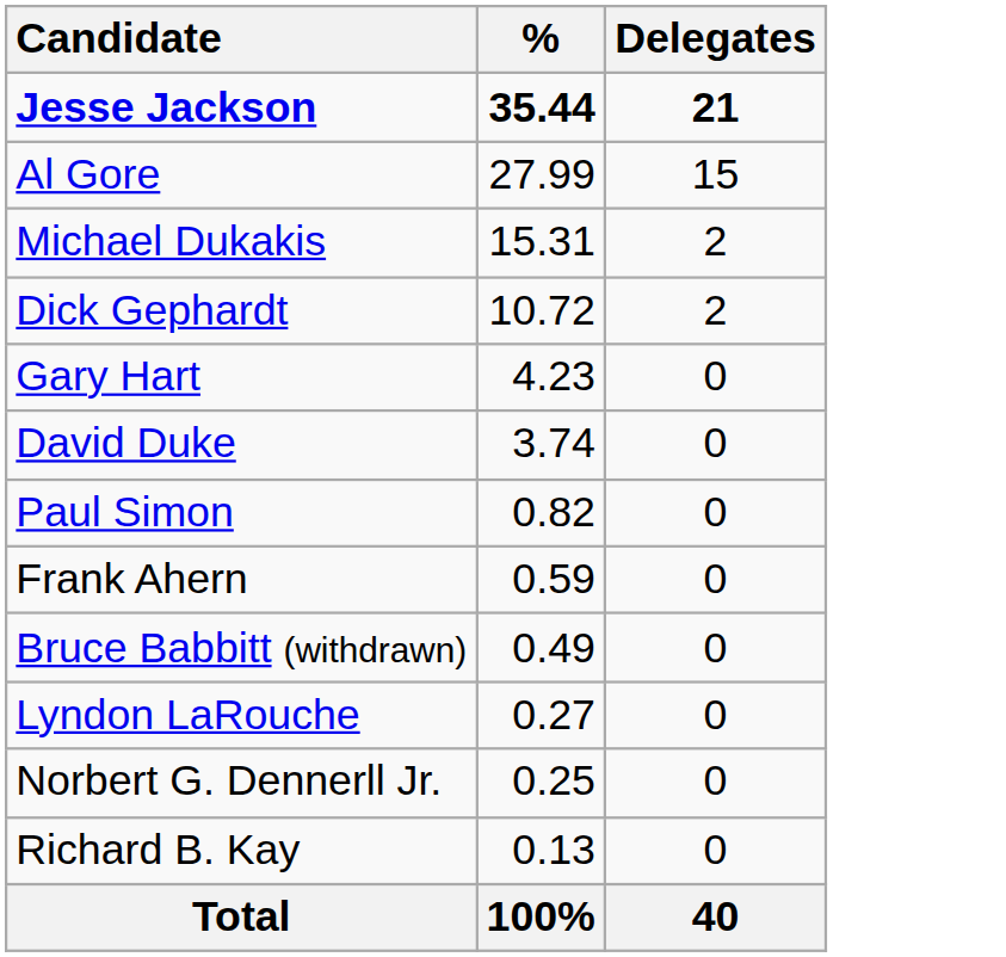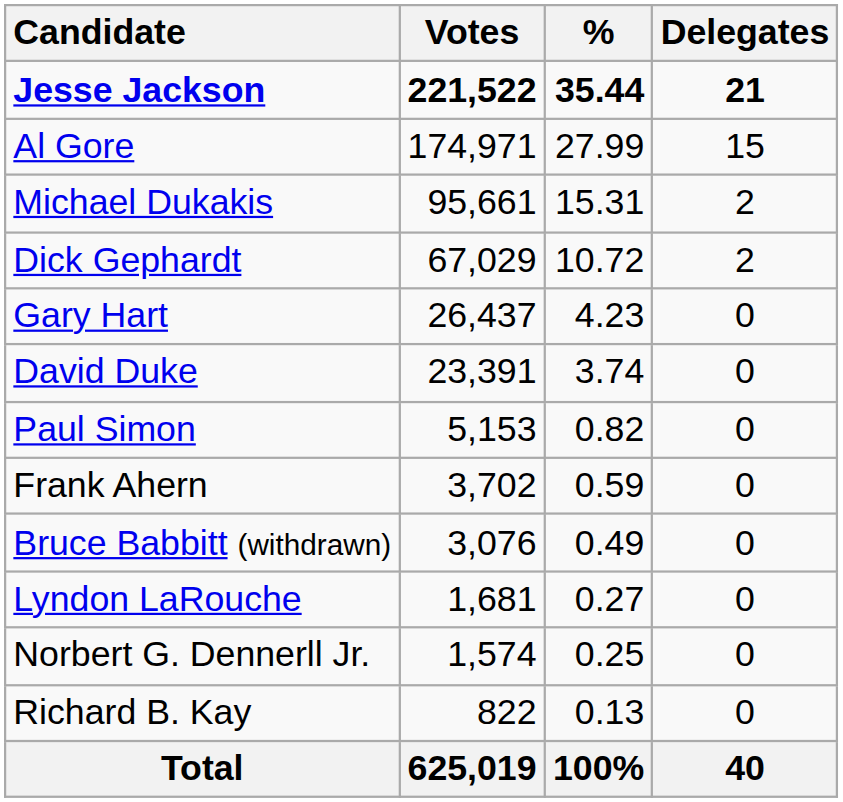+ column: Votes | 221,522 | 174,971 | 95,661 | 67,029 | 26,437 | 23,391 | 5,153 | 3,702 | 3,076 | 1,681 | 1,574 | 822 | 625,019
